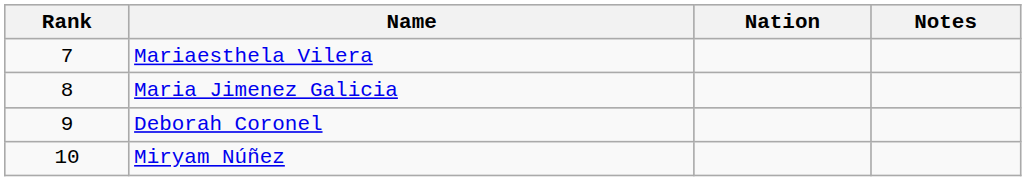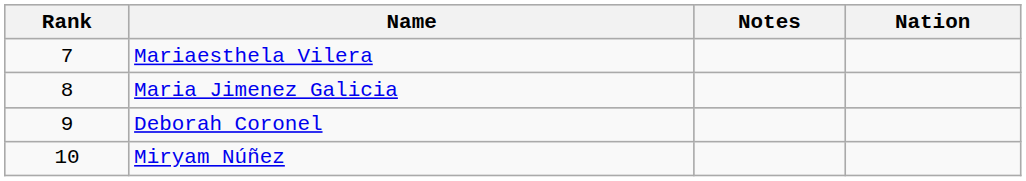columns swapped: Nation <-> Notes
